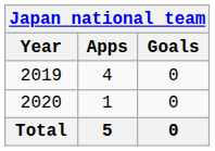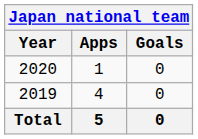rows swapped: 2019 <-> 2020
